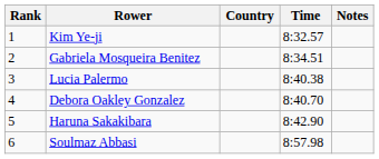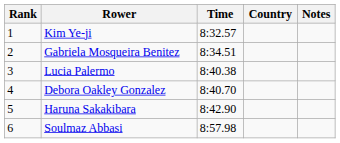columns swapped: Country <-> Time
